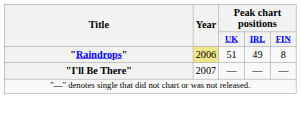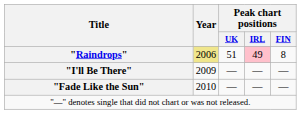"Raindrops" | Peak chart positions / IRL: no background -> pink background
"I'll Be There" | Year: 2007 -> 2009
+ row: "Fade Like the Sun" | 2010 | — | — | —
